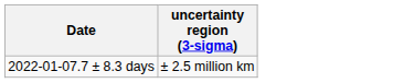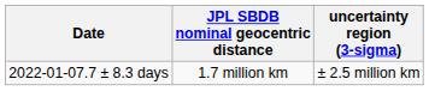+ column: JPL SBDB nominal geocentric distance | 1.7 million km
